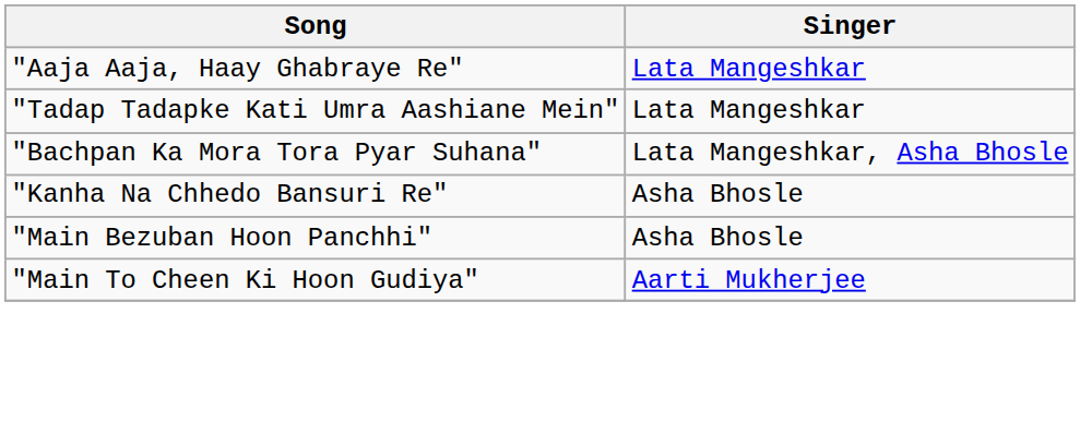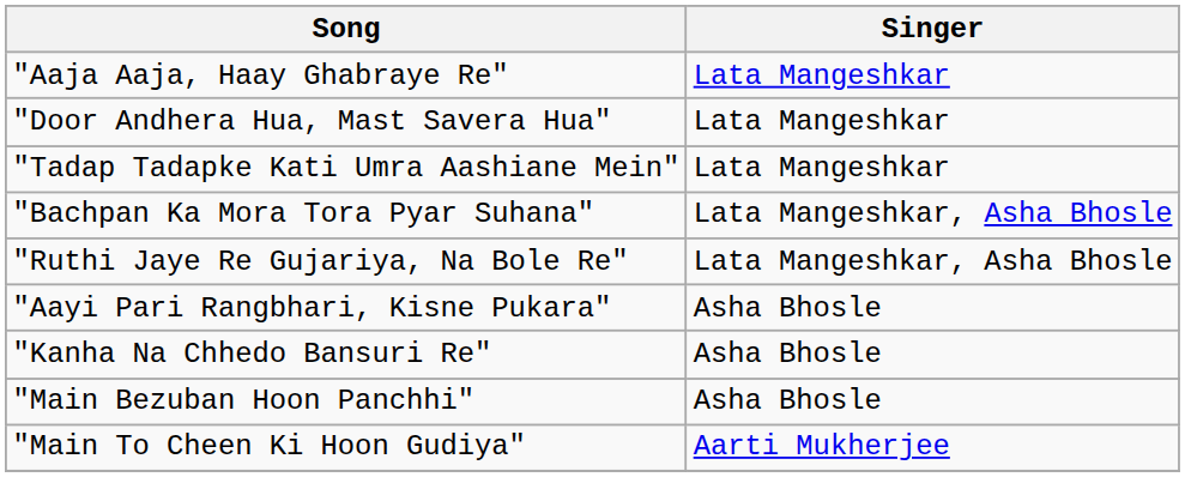+ row: "Door Andhera Hua, Mast Savera Hua" | Lata Mangeshkar
+ row: "Ruthi Jaye Re Gujariya, Na Bole Re" | Lata Mangeshkar, Asha Bhosle
+ row: "Aayi Pari Rangbhari, Kisne Pukara" | Asha Bhosle
